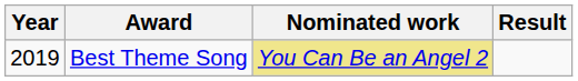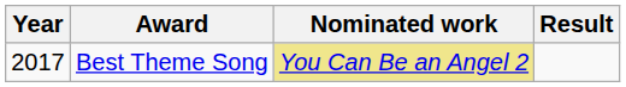Best Theme Song | Year: 2019 -> 2017
